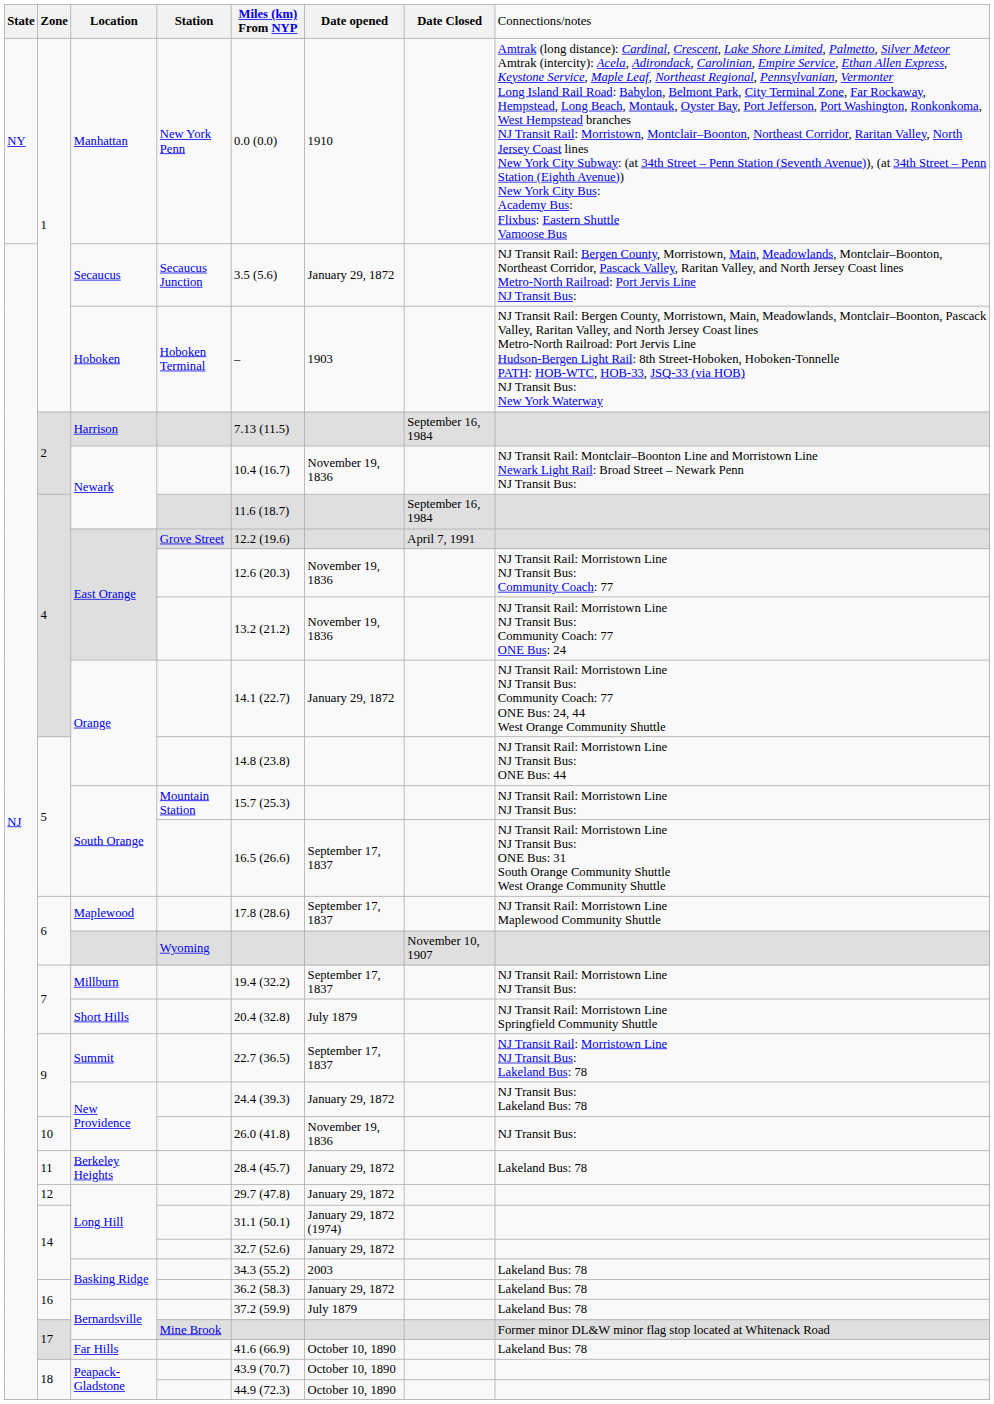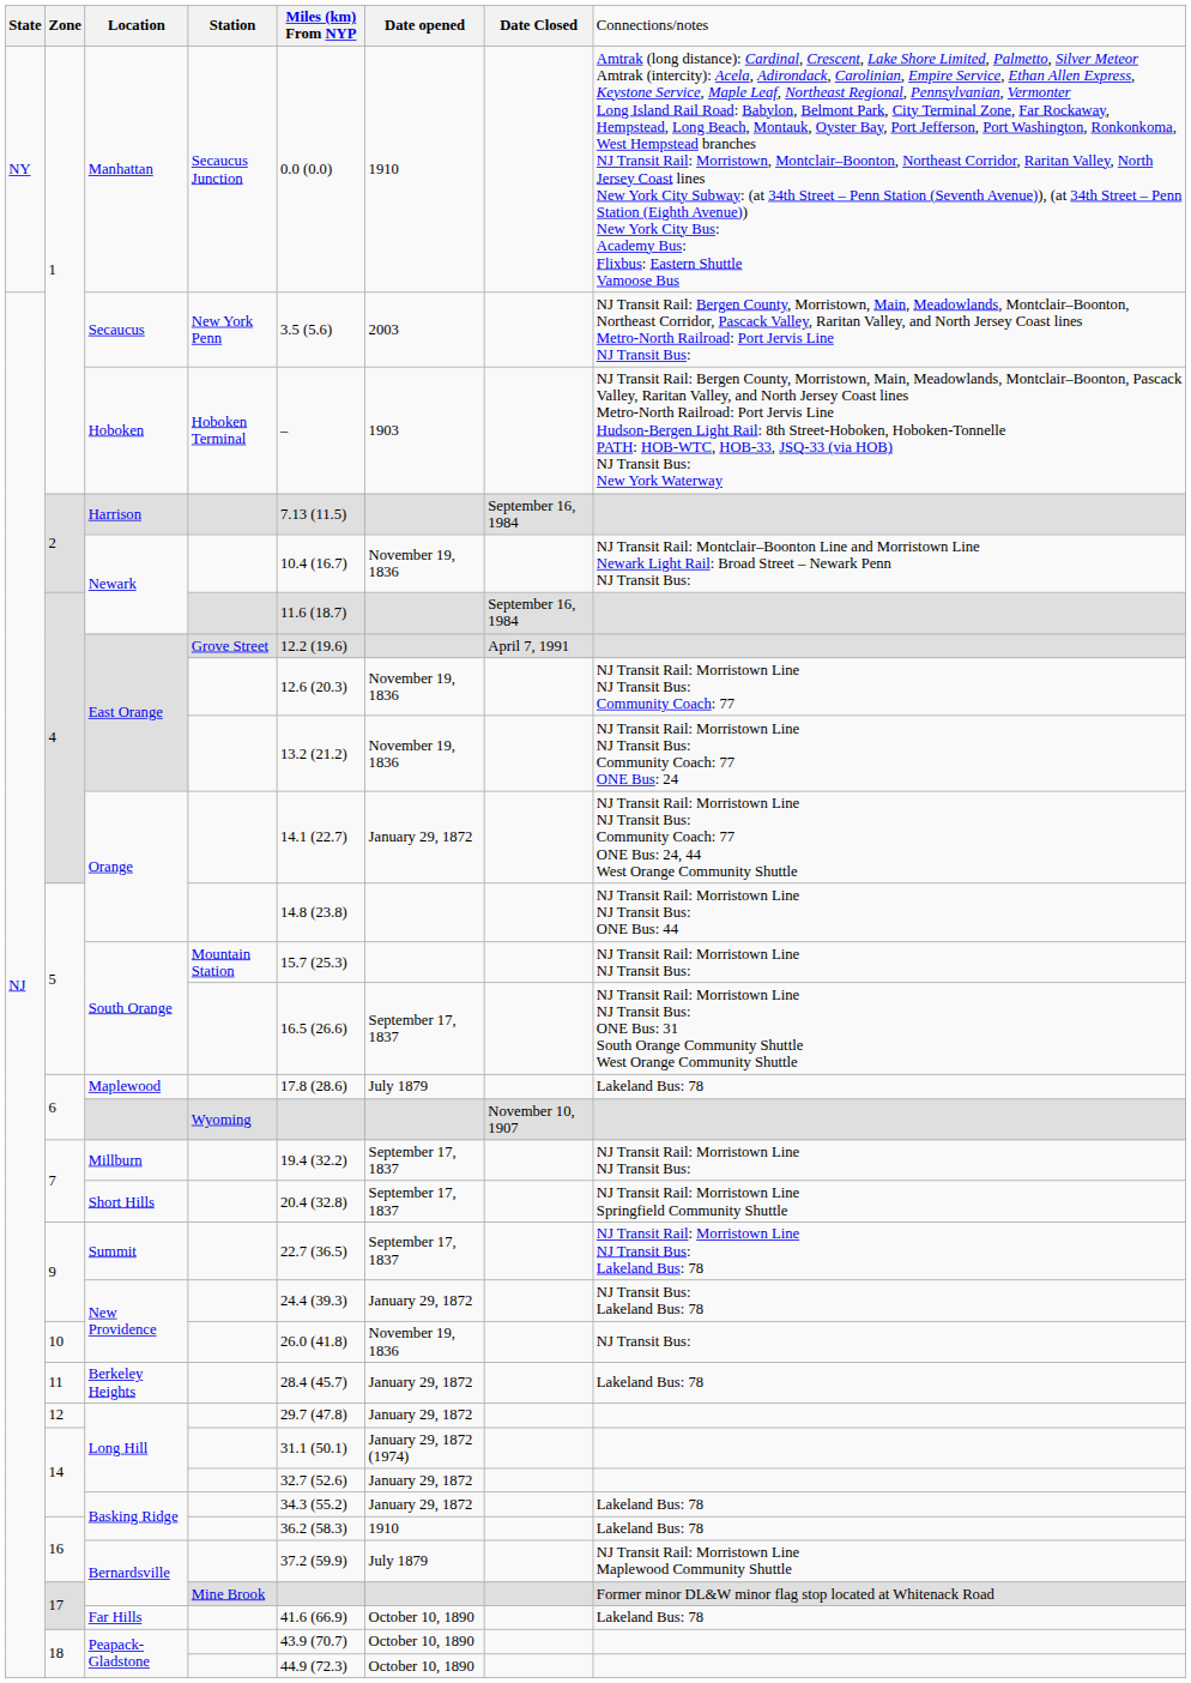Manhattan | column 4: New York Penn -> Secaucus Junction
Secaucus | column 4: Secaucus Junction -> New York Penn
Secaucus | column 6: January 29, 1872 -> 2003
Maplewood | column 6: September 17, 1837 -> July 1879
Maplewood | column 8: NJ Transit Rail: Morristown Line Maplewood Community Shuttle -> Lakeland Bus: 78
Short Hills | column 6: July 1879 -> September 17, 1837
14 / Basking Ridge | column 6: 2003 -> January 29, 1872
16 / Basking Ridge | column 6: January 29, 1872 -> 1910
16 / Bernardsville | column 8: Lakeland Bus: 78 -> NJ Transit Rail: Morristown Line Maplewood Community Shuttle
